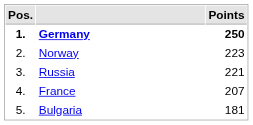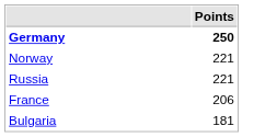- column: Pos. | 1. | 2. | 3. | 4. | 5.
Norway | Points: 223 -> 221
France | Points: 207 -> 206
